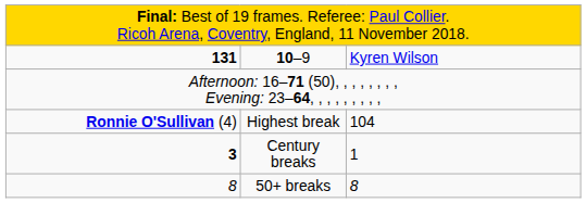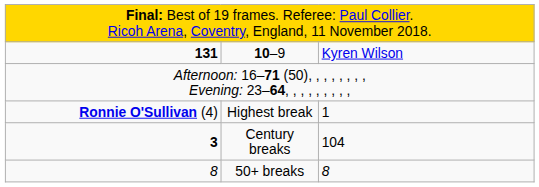Highest break | column 3: 104 -> 1
Century breaks | column 3: 1 -> 104
